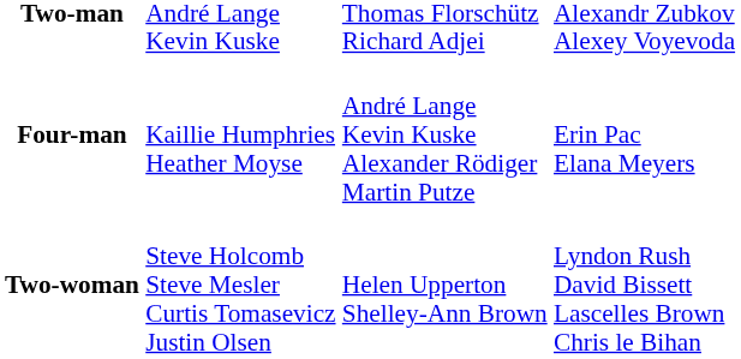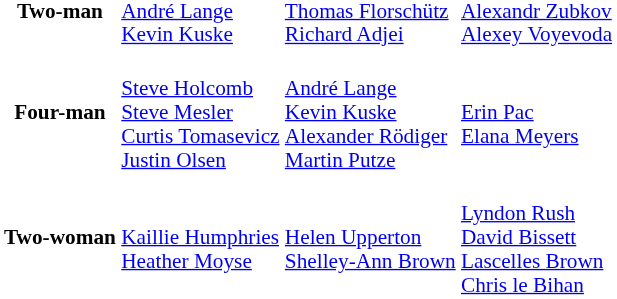Four-man | column 2: Kaillie Humphries Heather Moyse -> Steve Holcomb Steve Mesler Curtis Tomasevicz Justin Olsen
Two-woman | column 2: Steve Holcomb Steve Mesler Curtis Tomasevicz Justin Olsen -> Kaillie Humphries Heather Moyse
